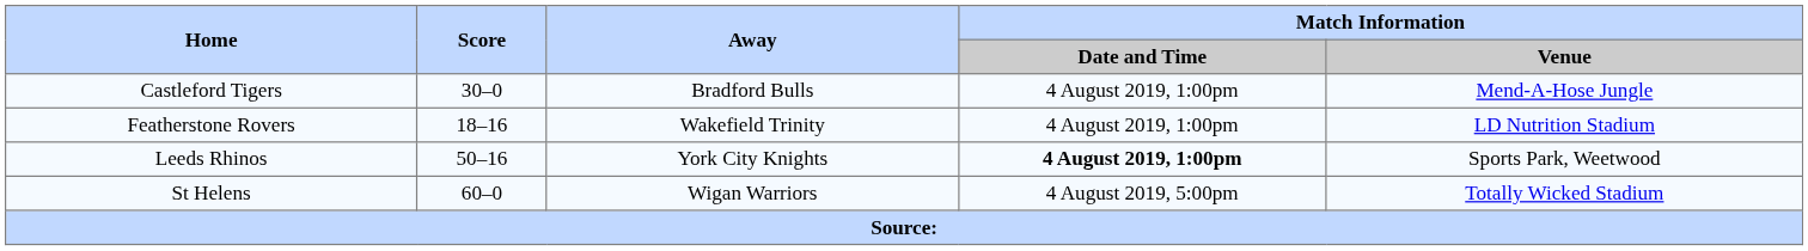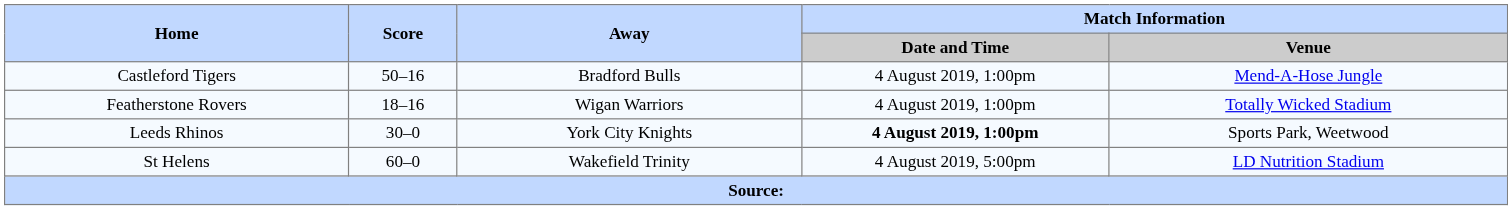Castleford Tigers | Score: 30–0 -> 50–16
Featherstone Rovers | Away: Wakefield Trinity -> Wigan Warriors
Featherstone Rovers | Match Information / Venue: LD Nutrition Stadium -> Totally Wicked Stadium
Leeds Rhinos | Score: 50–16 -> 30–0
St Helens | Away: Wigan Warriors -> Wakefield Trinity
St Helens | Match Information / Venue: Totally Wicked Stadium -> LD Nutrition Stadium
